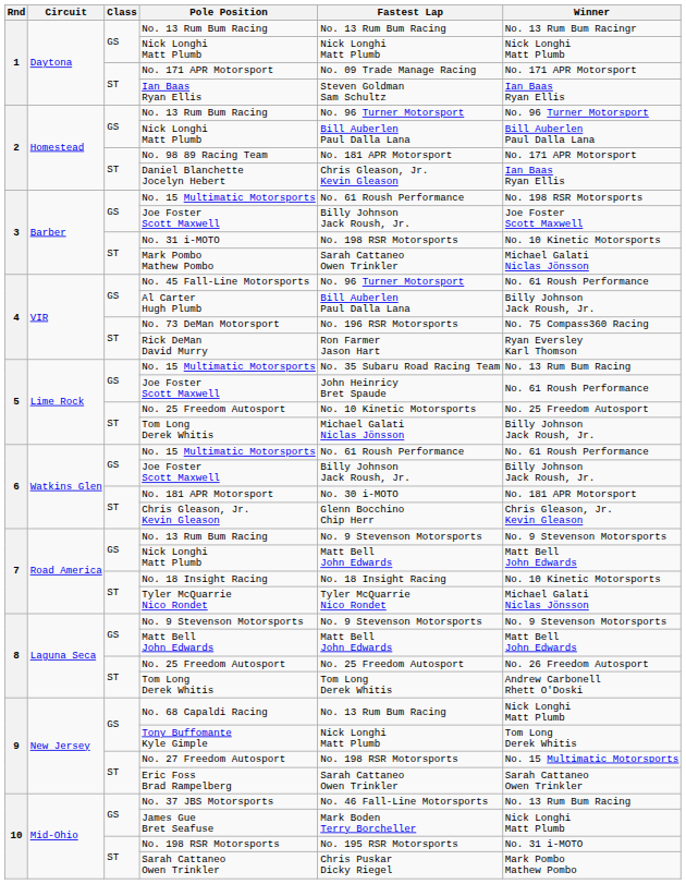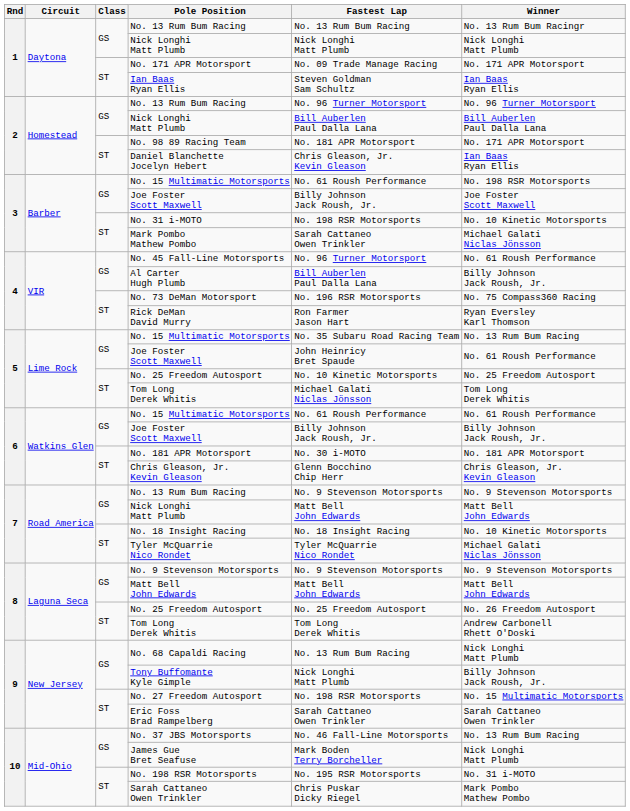5 / Tom Long Derek Whitis | Winner: Billy Johnson Jack Roush, Jr. -> Tom Long Derek Whitis
Tony Buffomante Kyle Gimple | Winner: Tom Long Derek Whitis -> Billy Johnson Jack Roush, Jr.
